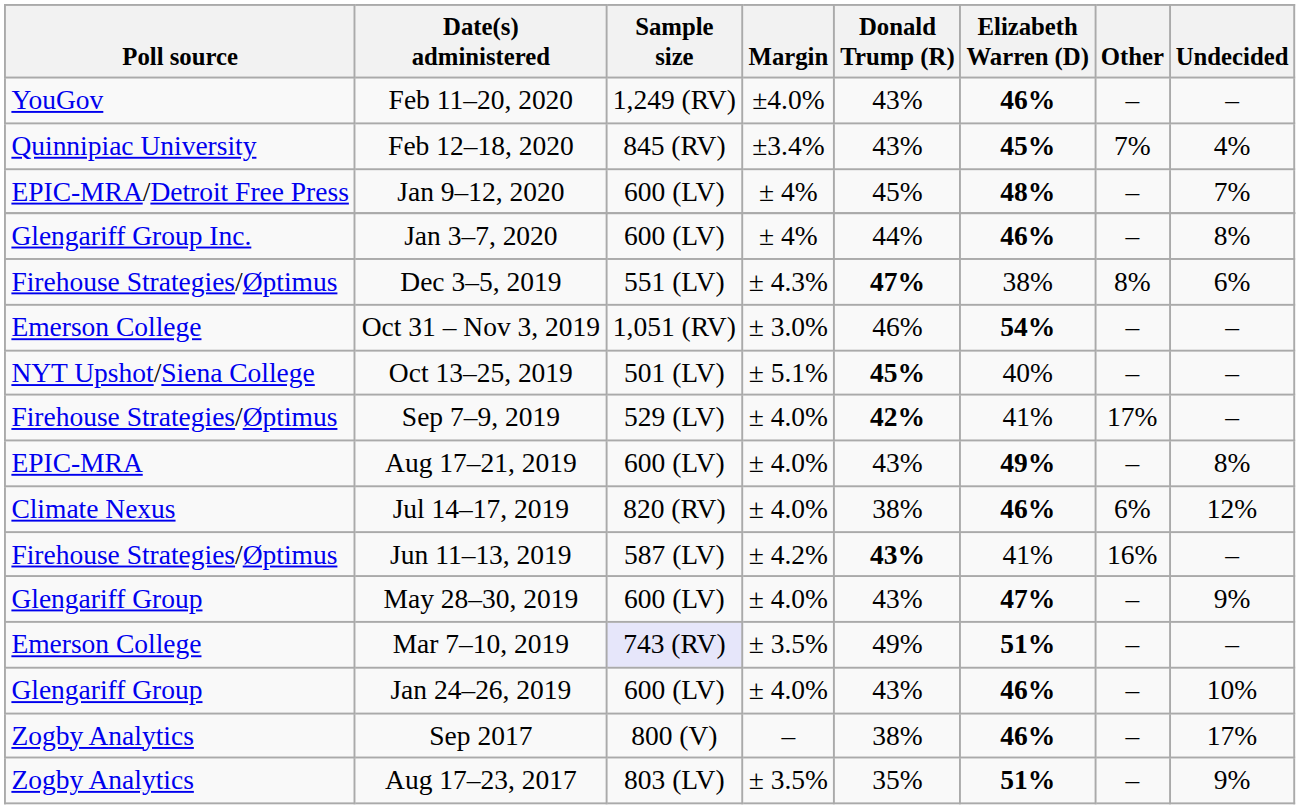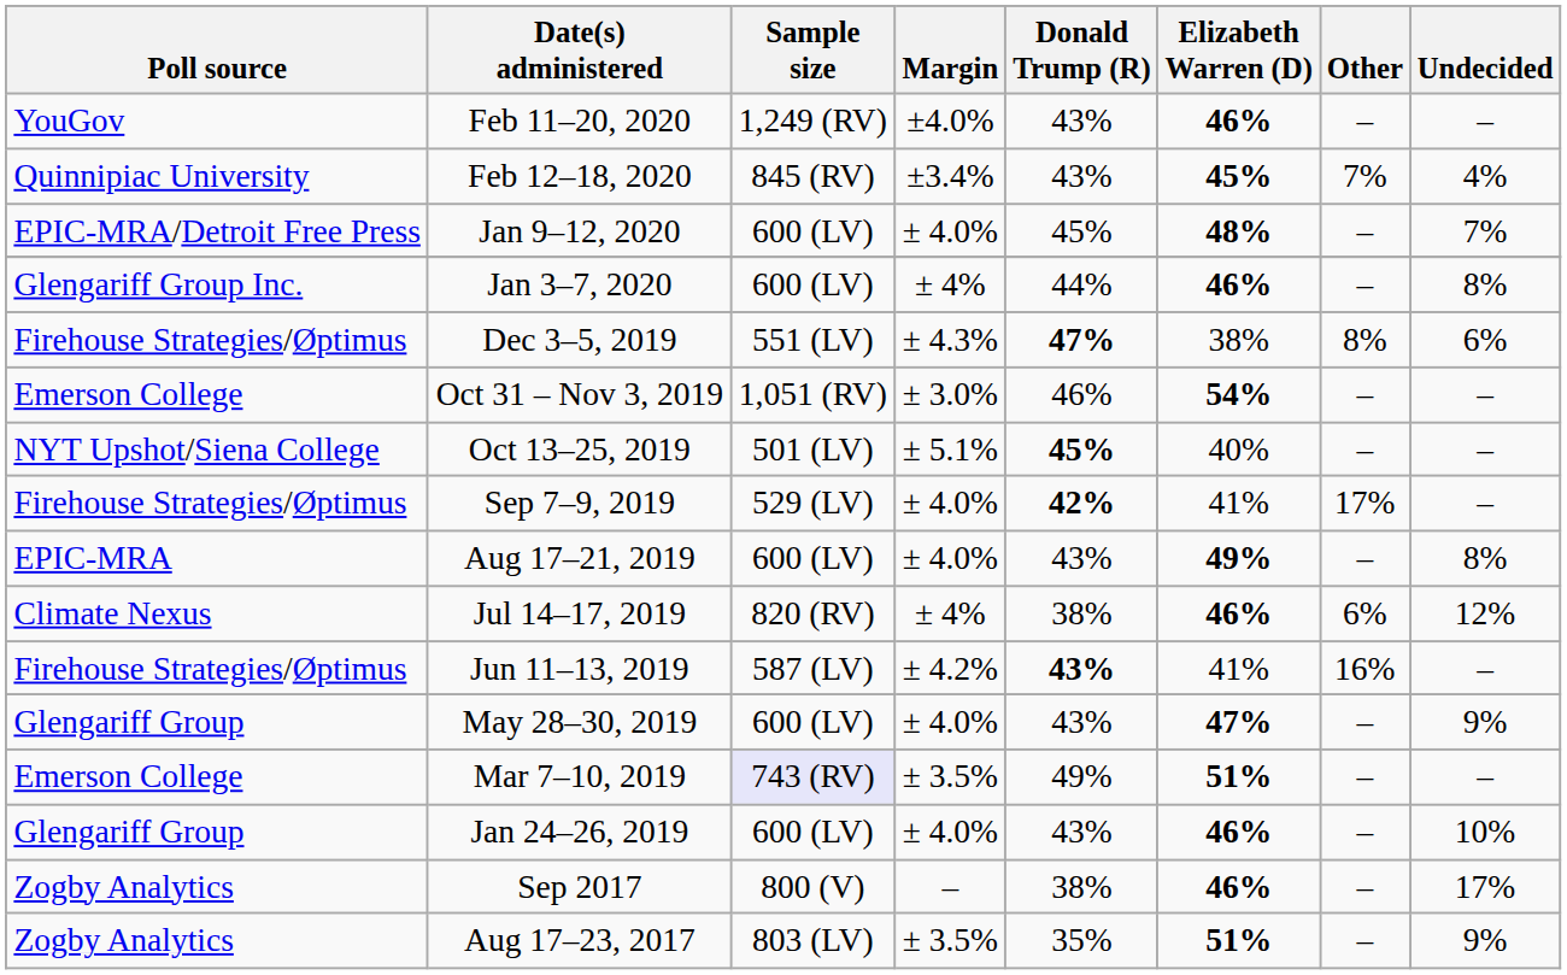Jan 9–12, 2020 | Margin: ± 4% -> ± 4.0%
Jul 14–17, 2019 | Margin: ± 4.0% -> ± 4%
